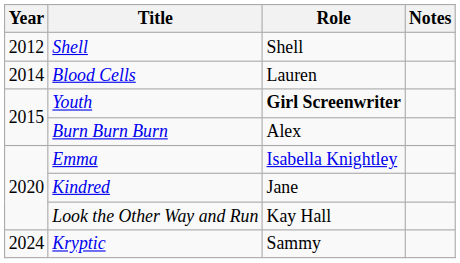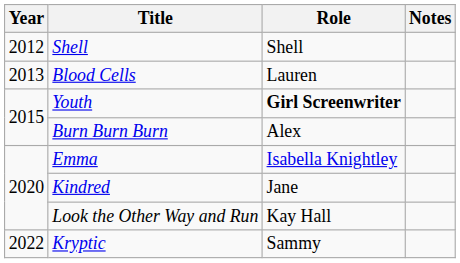Blood Cells | Year: 2014 -> 2013
Kryptic | Year: 2024 -> 2022
